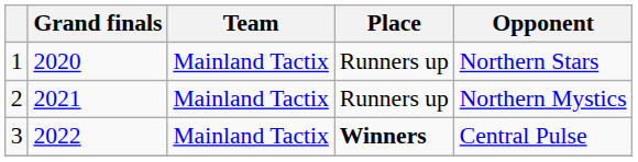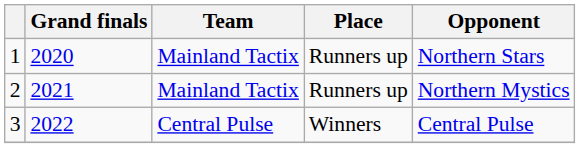3 | Team: Mainland Tactix -> Central Pulse
3 | Place: bold -> normal
